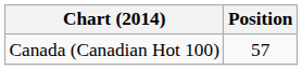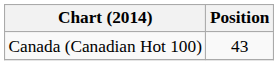Canada (Canadian Hot 100) | Position: 57 -> 43
